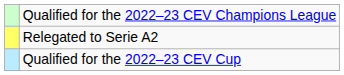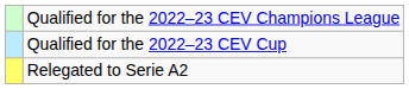rows swapped: Qualified for the 2022–23 CEV Cup <-> Relegated to Serie A2
